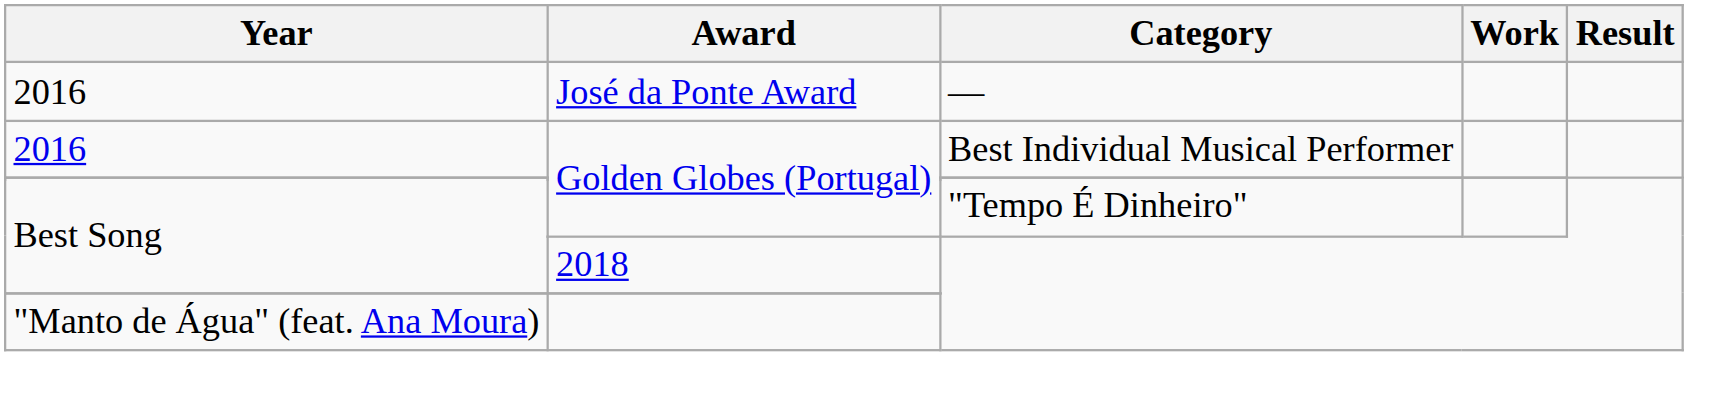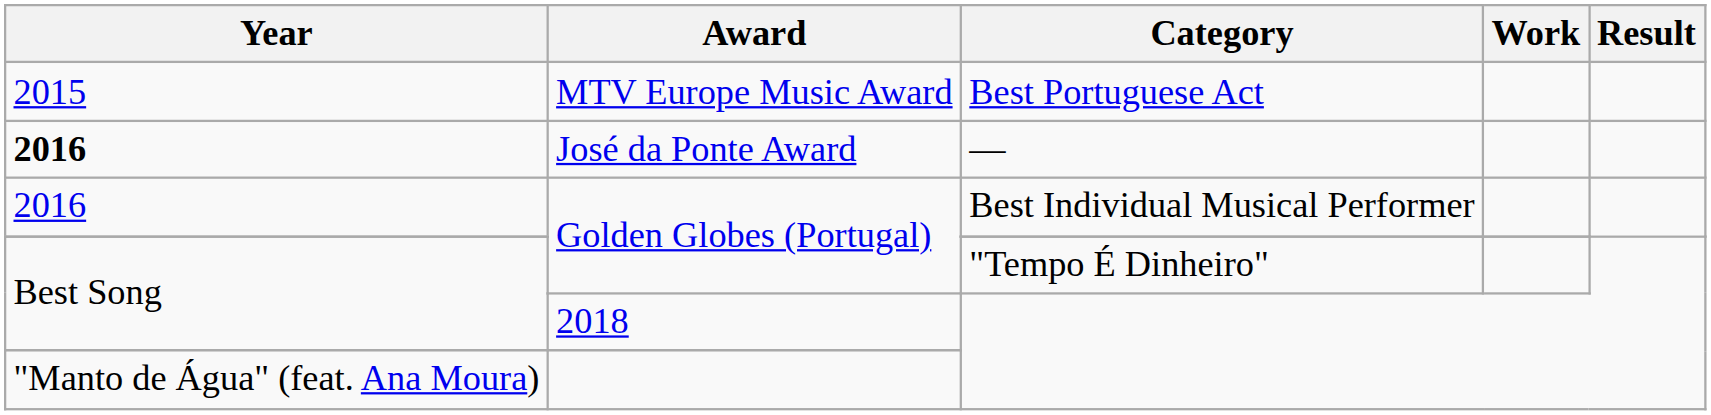+ row: 2015 | MTV Europe Music Award | Best Portuguese Act
José da Ponte Award | Year: normal -> bold
